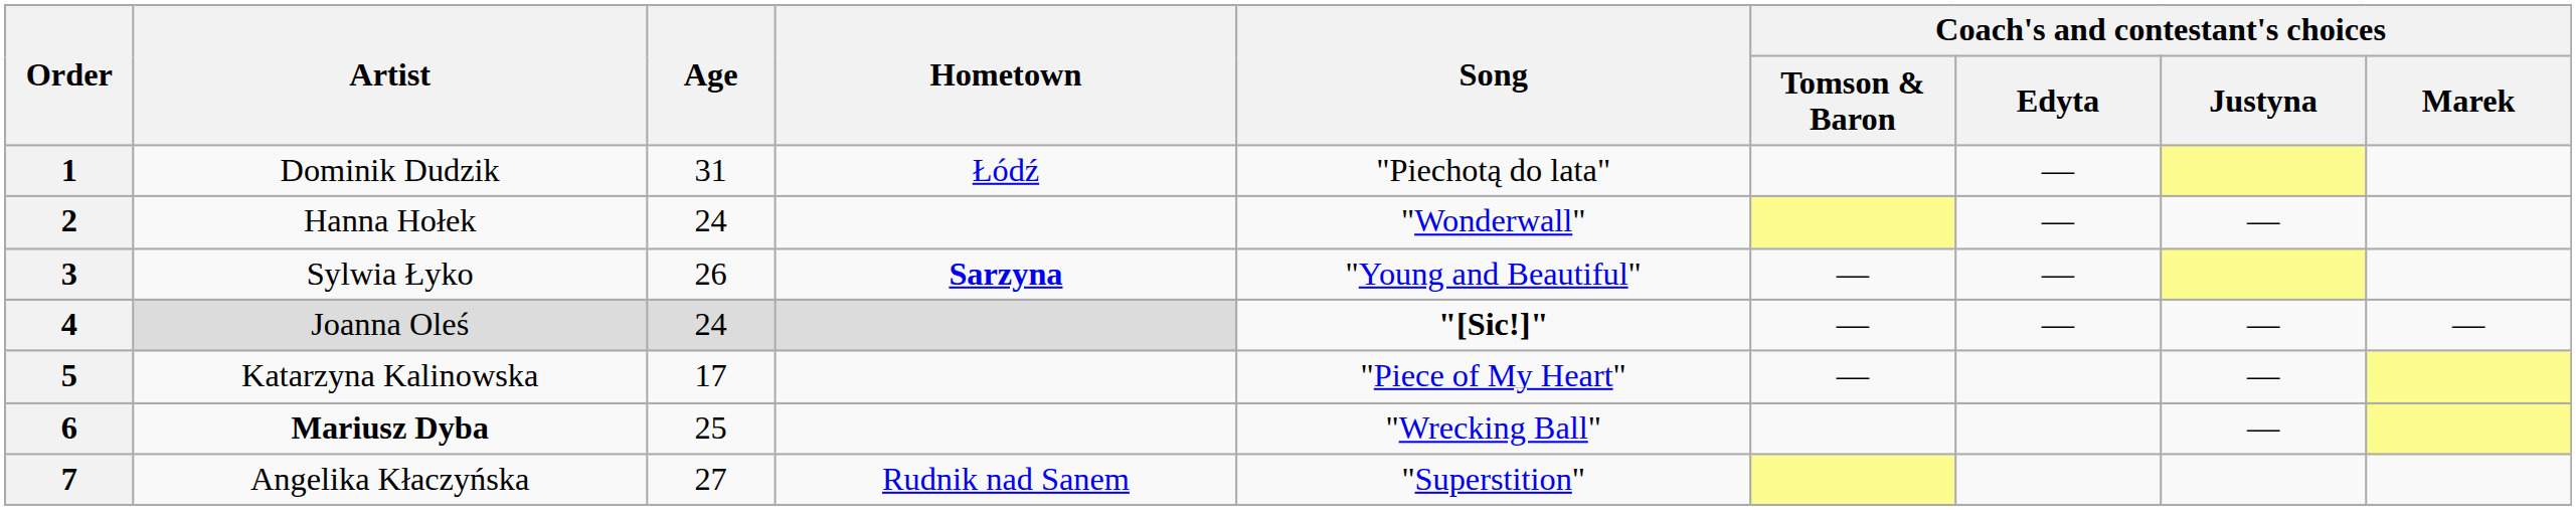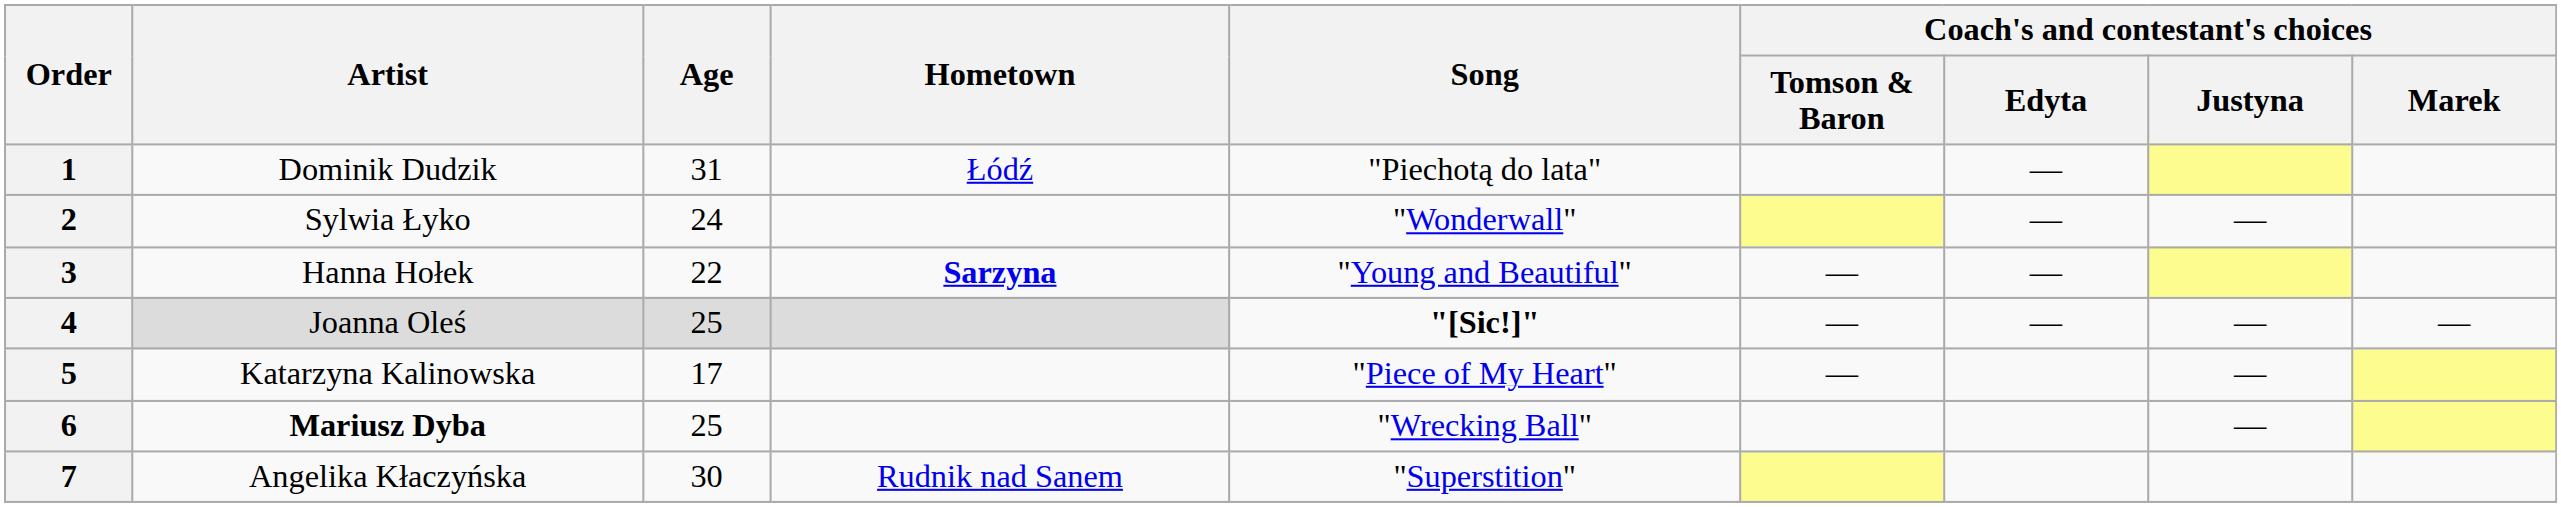2 | Artist: Hanna Hołek -> Sylwia Łyko
3 | Artist: Sylwia Łyko -> Hanna Hołek
3 | Age: 26 -> 22
4 | Age: 24 -> 25
7 | Age: 27 -> 30
